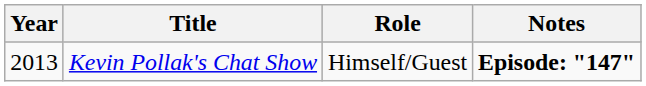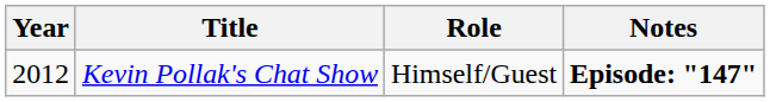Kevin Pollak's Chat Show | Year: 2013 -> 2012
